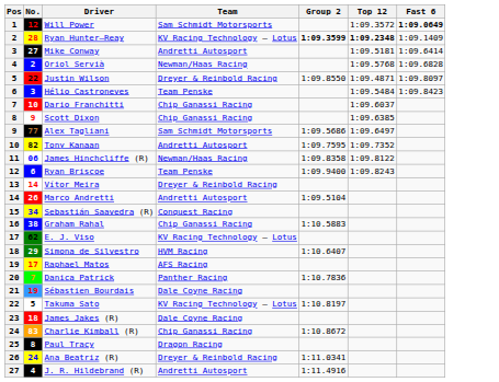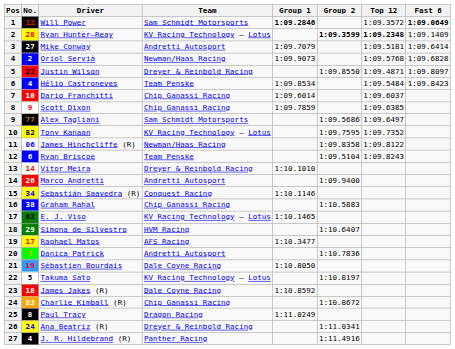+ column: Group 1 | 1:09.2846 | 1:09.7079 | 1:09.9073 | 1:09.8534 | 1:09.6014 | 1:09.7859 | 1:10.1010 | 1:10.1146 | 1:10.1465 | 1:10.3477 | 1:10.8050 | 1:10.8592 | 1:11.0249
Hélio Castroneves | No.: 3 -> 4
Tony Kanaan | Team: Andretti Autosport -> KV Racing Technology – Lotus
Ryan Briscoe | Group 2: 1:09.9400 -> 1:09.5104
Marco Andretti | Group 2: 1:09.5104 -> 1:09.9400
Danica Patrick | Team: Panther Racing -> Andretti Autosport
J. R. Hildebrand (R) | Team: Andretti Autosport -> Panther Racing
